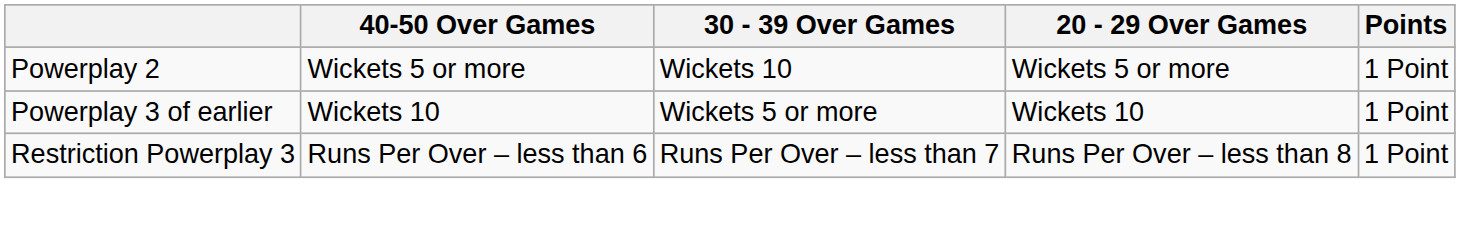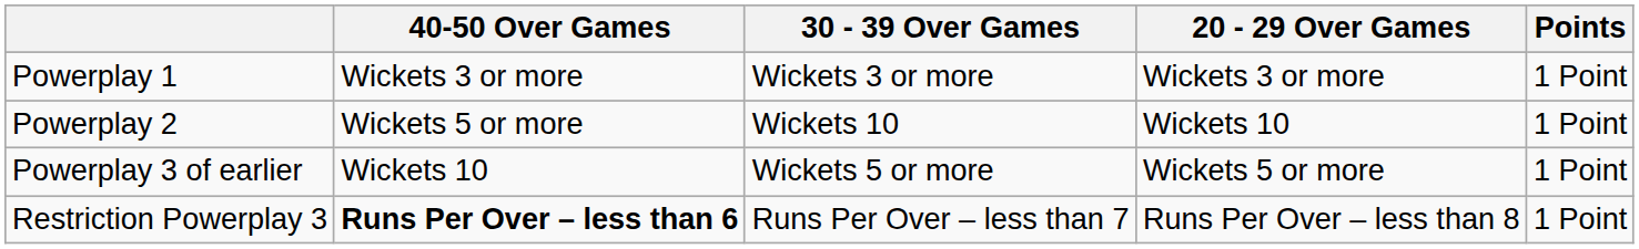+ row: Powerplay 1 | Wickets 3 or more | Wickets 3 or more | Wickets 3 or more | 1 Point
Powerplay 2 | 20 - 29 Over Games: Wickets 5 or more -> Wickets 10
Powerplay 3 of earlier | 20 - 29 Over Games: Wickets 10 -> Wickets 5 or more
Restriction Powerplay 3 | 40-50 Over Games: normal -> bold
